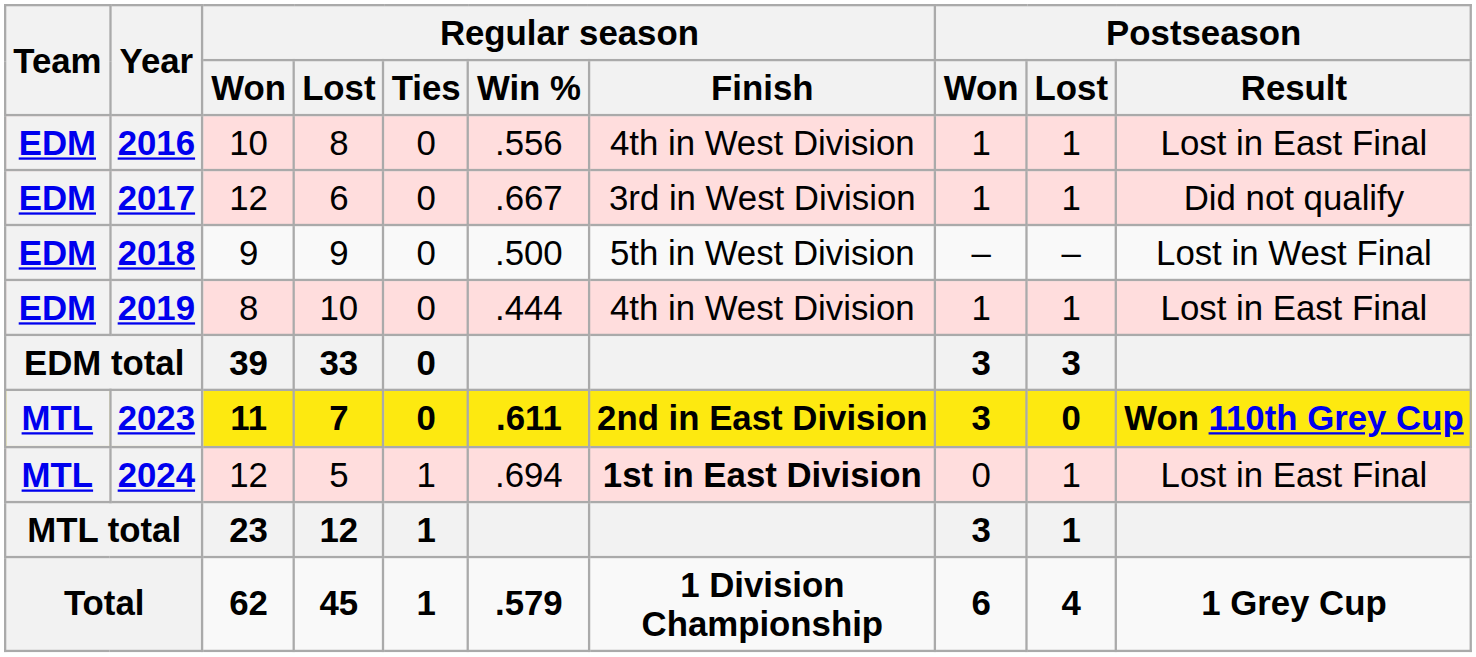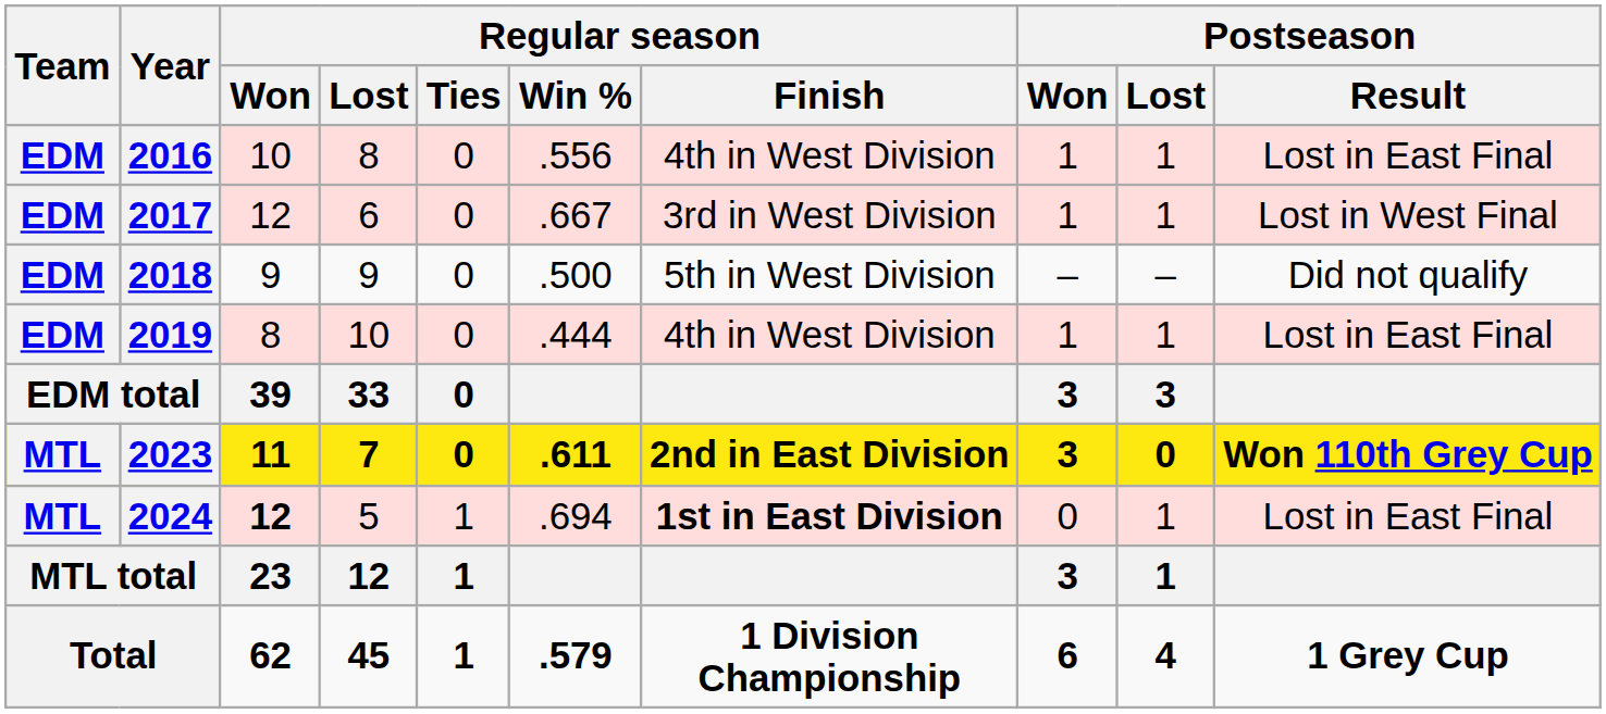2017 | Postseason / Result: Did not qualify -> Lost in West Final
2018 | Postseason / Result: Lost in West Final -> Did not qualify
2024 | Regular season / Won: normal -> bold
